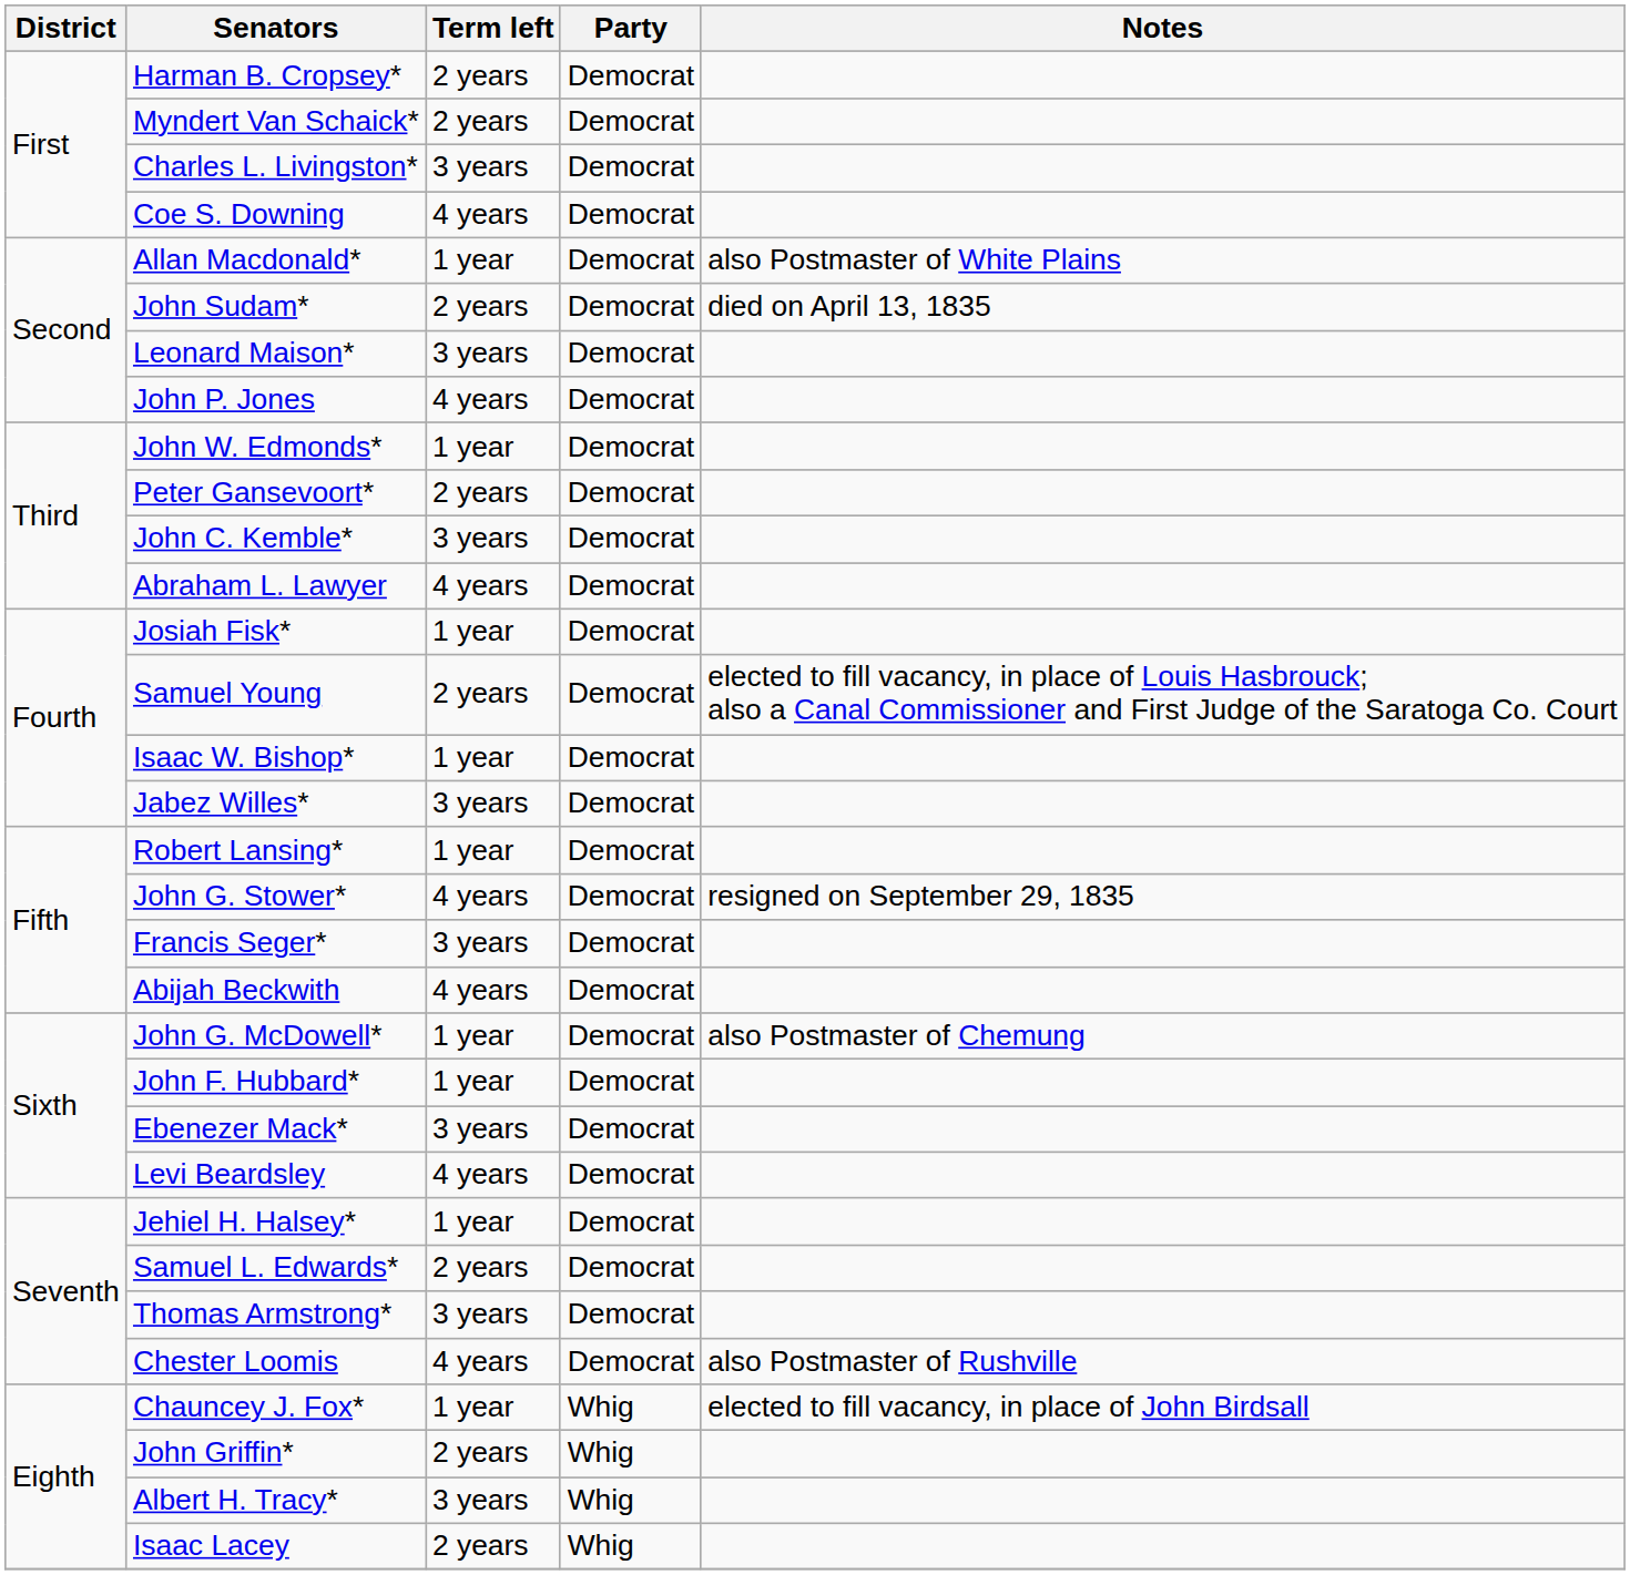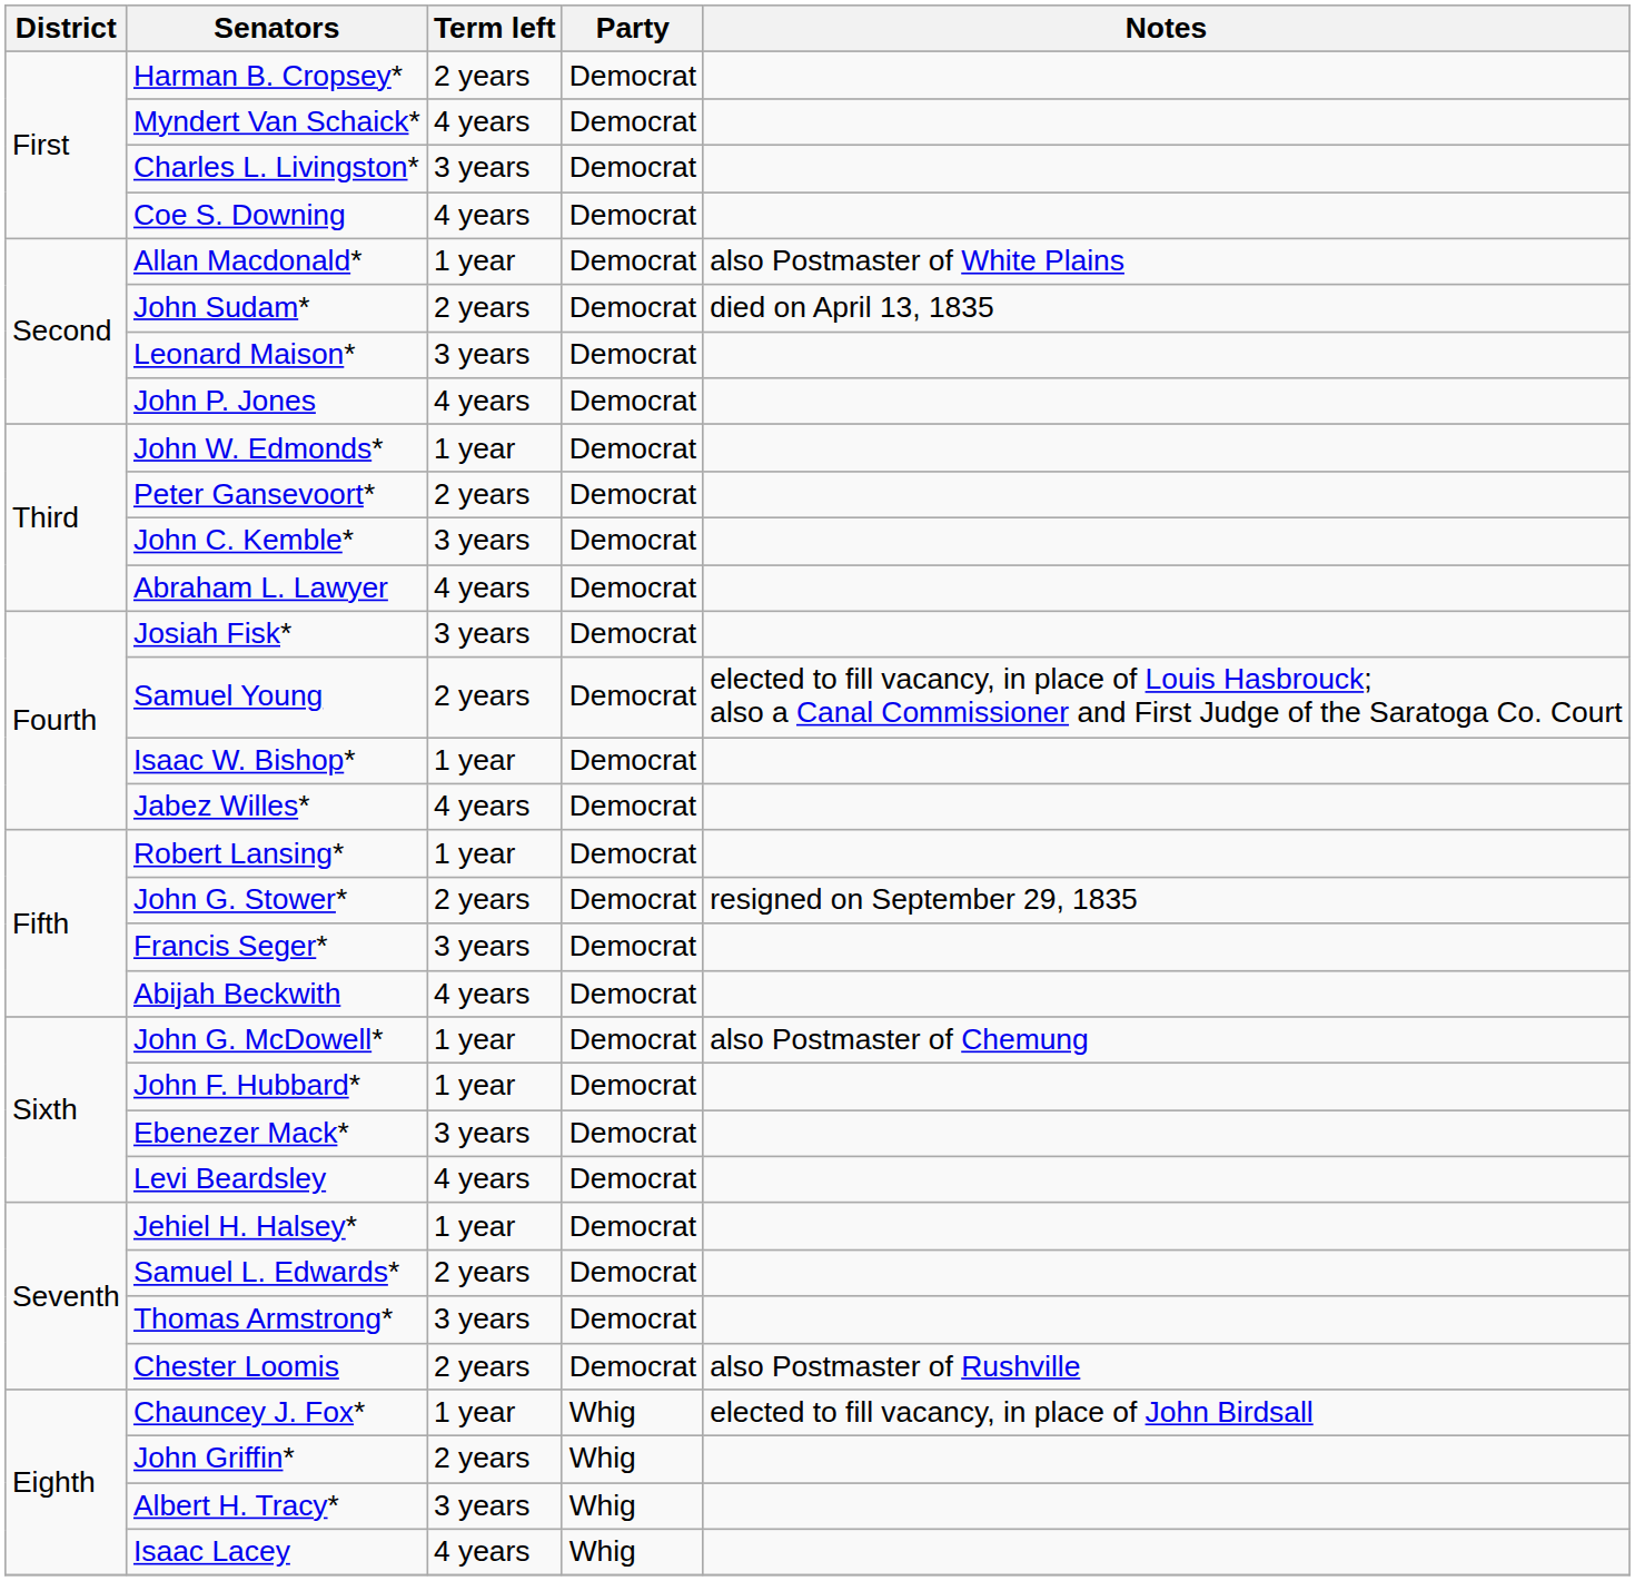Myndert Van Schaick* | Term left: 2 years -> 4 years
Josiah Fisk* | Term left: 1 year -> 3 years
Jabez Willes* | Term left: 3 years -> 4 years
John G. Stower* | Term left: 4 years -> 2 years
Chester Loomis | Term left: 4 years -> 2 years
Isaac Lacey | Term left: 2 years -> 4 years
